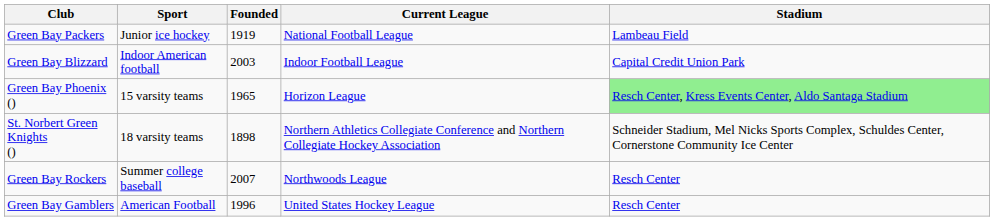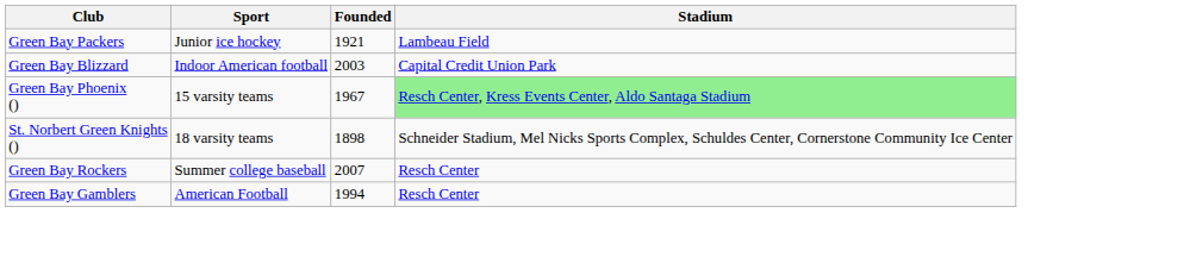- column: Current League | National Football League | Indoor Football League | Horizon League | Northern Athletics Collegiate Conference and Northern Collegiate Hockey Association | Northwoods League | United States Hockey League
Green Bay Packers | Founded: 1919 -> 1921
Green Bay Phoenix () | Founded: 1965 -> 1967
Green Bay Gamblers | Founded: 1996 -> 1994
